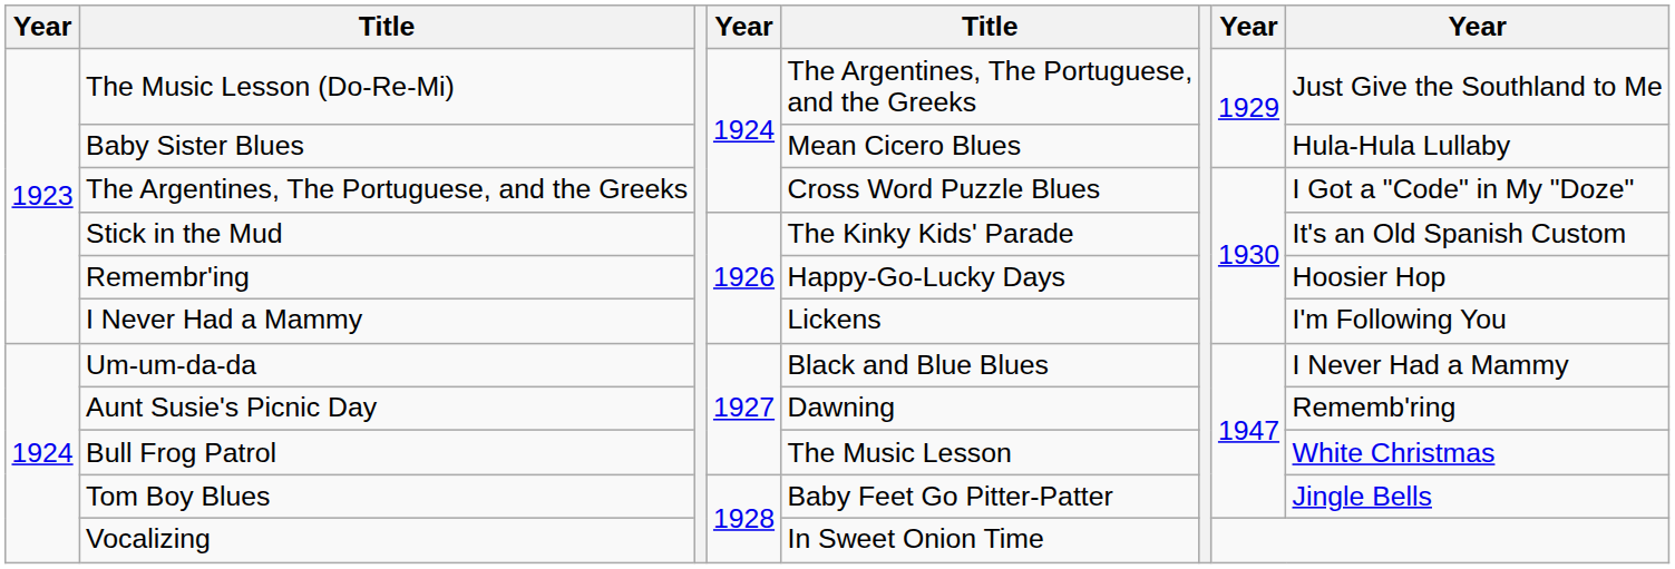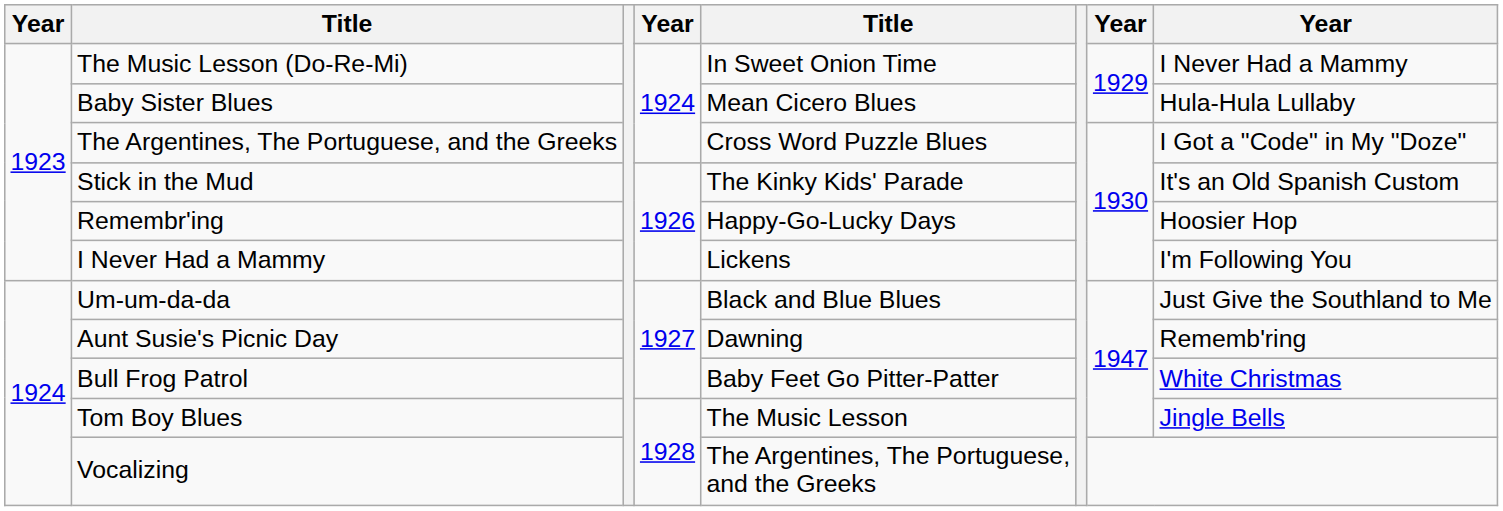The Music Lesson (Do-Re-Mi) | column 5: The Argentines, The Portuguese, and the Greeks -> In Sweet Onion Time
The Music Lesson (Do-Re-Mi) | column 8: Just Give the Southland to Me -> I Never Had a Mammy
Um-um-da-da | column 8: I Never Had a Mammy -> Just Give the Southland to Me
Bull Frog Patrol | column 5: The Music Lesson -> Baby Feet Go Pitter-Patter
Tom Boy Blues | column 5: Baby Feet Go Pitter-Patter -> The Music Lesson
Vocalizing | column 5: In Sweet Onion Time -> The Argentines, The Portuguese, and the Greeks
